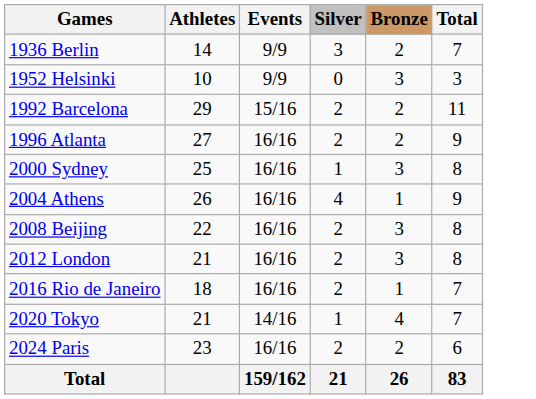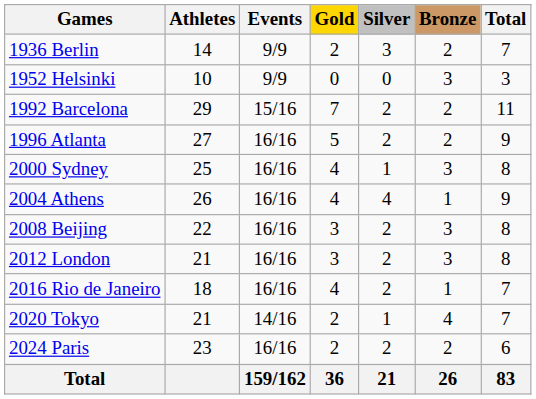+ column: Gold | 2 | 0 | 7 | 5 | 4 | 4 | 3 | 3 | 4 | 2 | 2 | 36
